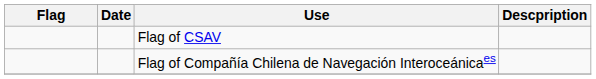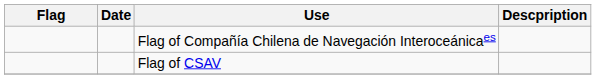rows swapped: Flag of CSAV <-> Flag of Compañía Chilena de Navegación Interoceánicaes
